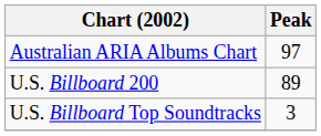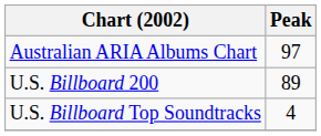U.S. Billboard Top Soundtracks | Peak: 3 -> 4
